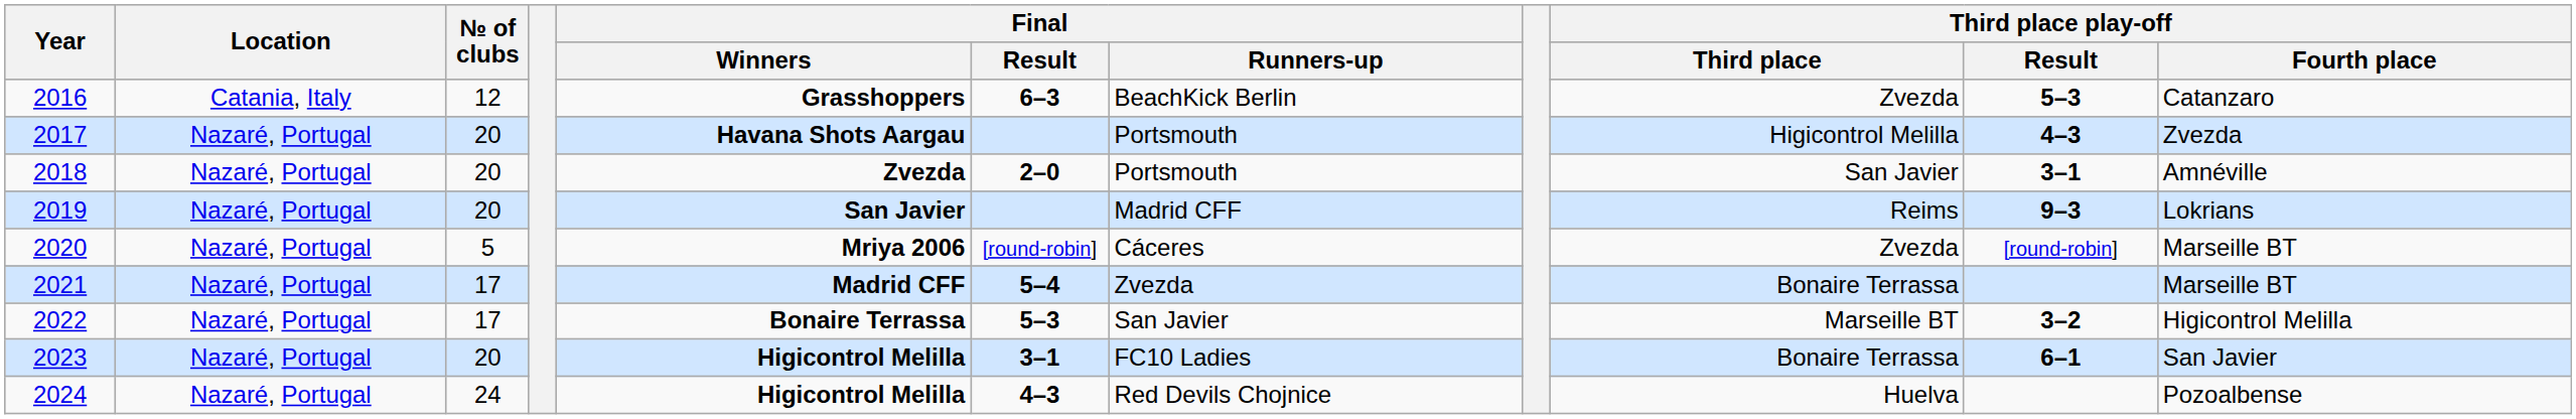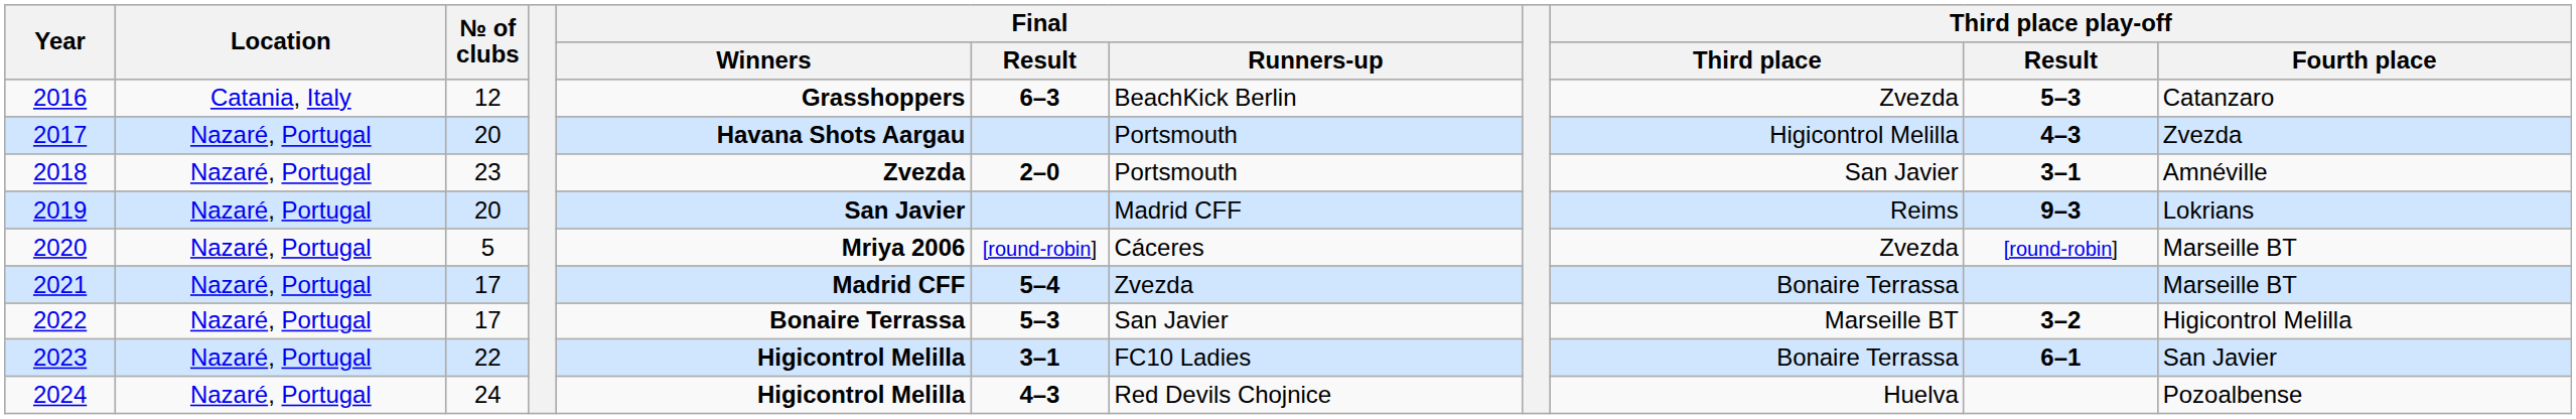2018 | № of clubs: 20 -> 23
2023 | № of clubs: 20 -> 22
